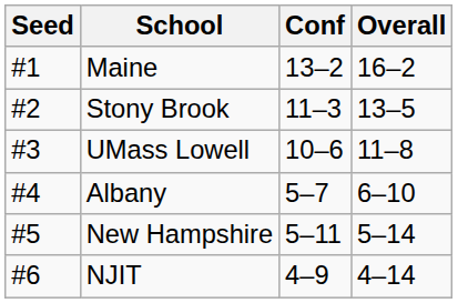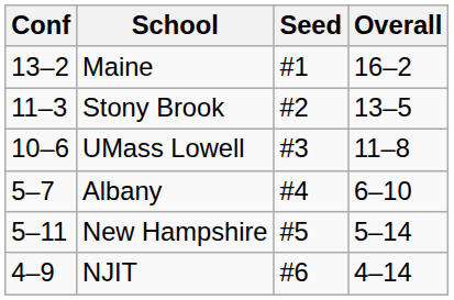columns swapped: Seed <-> Conf
